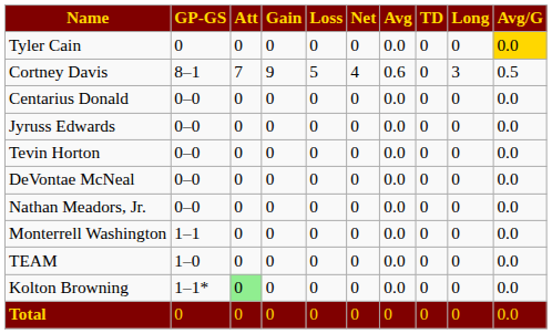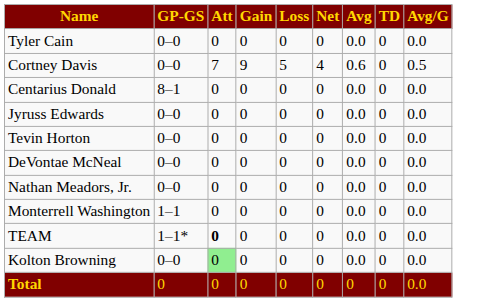- column: Long | 0 | 3 | 0 | 0 | 0 | 0 | 0 | 0 | 0 | 0 | 0
Tyler Cain | GP-GS: 0 -> 0–0
Tyler Cain | Avg/G: gold background -> no background
Cortney Davis | GP-GS: 8–1 -> 0–0
Centarius Donald | GP-GS: 0–0 -> 8–1
TEAM | GP-GS: 1–0 -> 1–1*
TEAM | Att: normal -> bold
Kolton Browning | GP-GS: 1–1* -> 0–0
